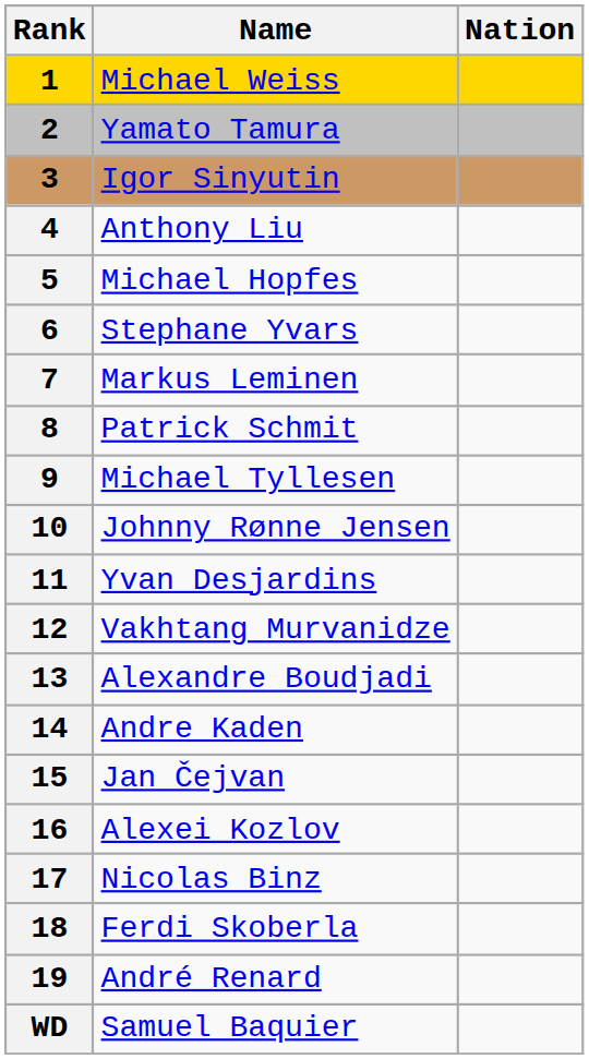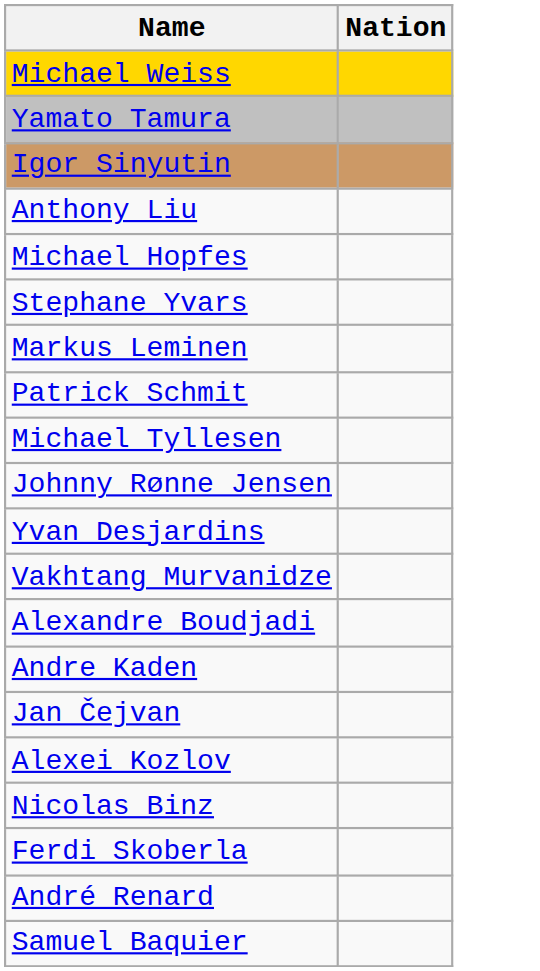- column: Rank | 1 | 2 | 3 | 4 | 5 | 6 | 7 | 8 | 9 | 10 | 11 | 12 | 13 | 14 | 15 | 16 | 17 | 18 | 19 | WD
